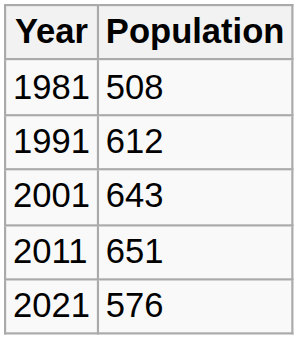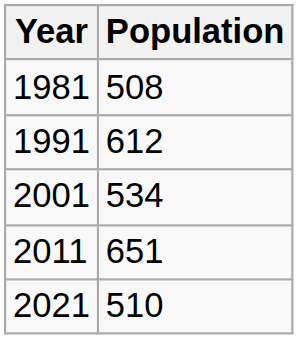2001 | Population: 643 -> 534
2021 | Population: 576 -> 510
